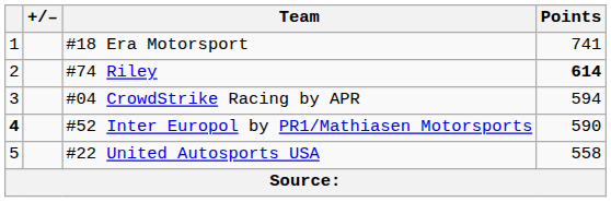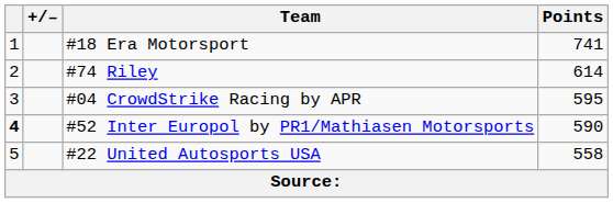#74 Riley | Points: bold -> normal
#04 CrowdStrike Racing by APR | Points: 594 -> 595
